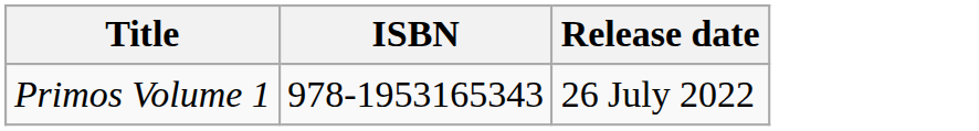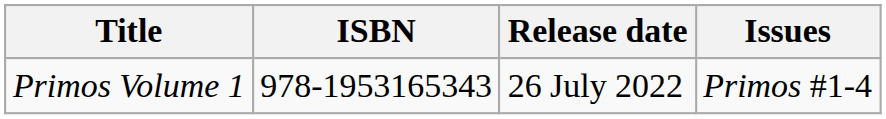+ column: Issues | Primos #1-4
